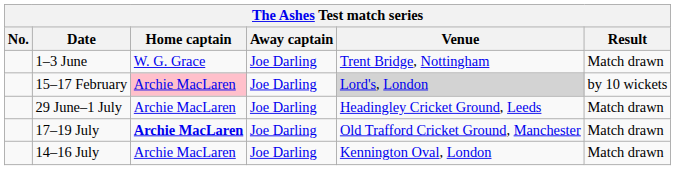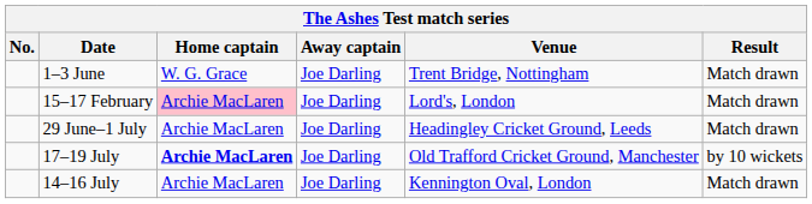15–17 February | Venue: lightgrey background -> no background
15–17 February | Result: by 10 wickets -> Match drawn
17–19 July | Result: Match drawn -> by 10 wickets
